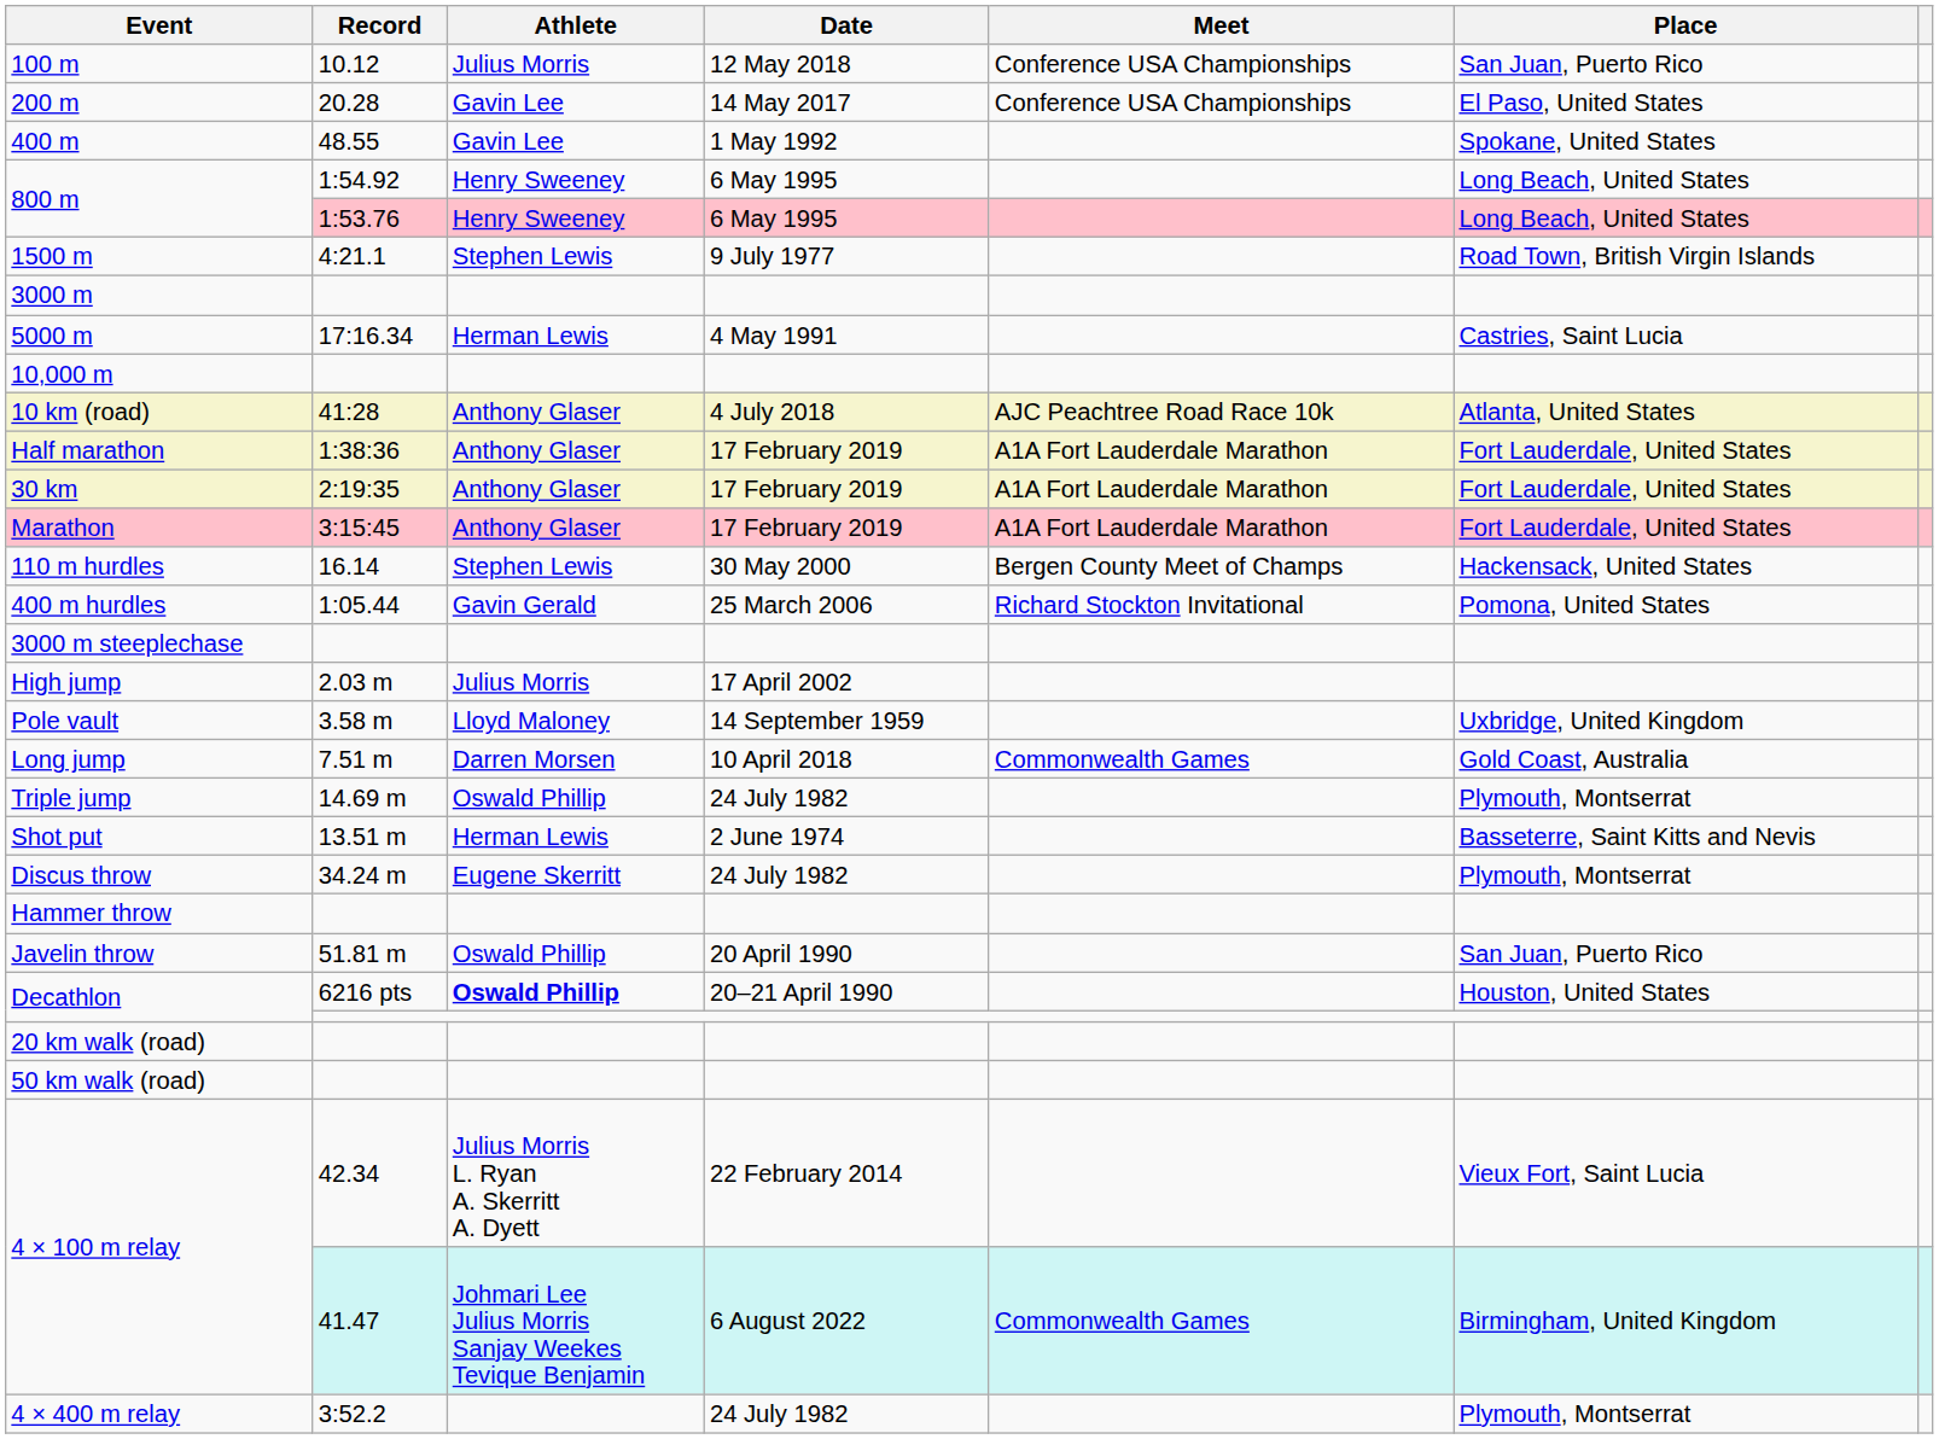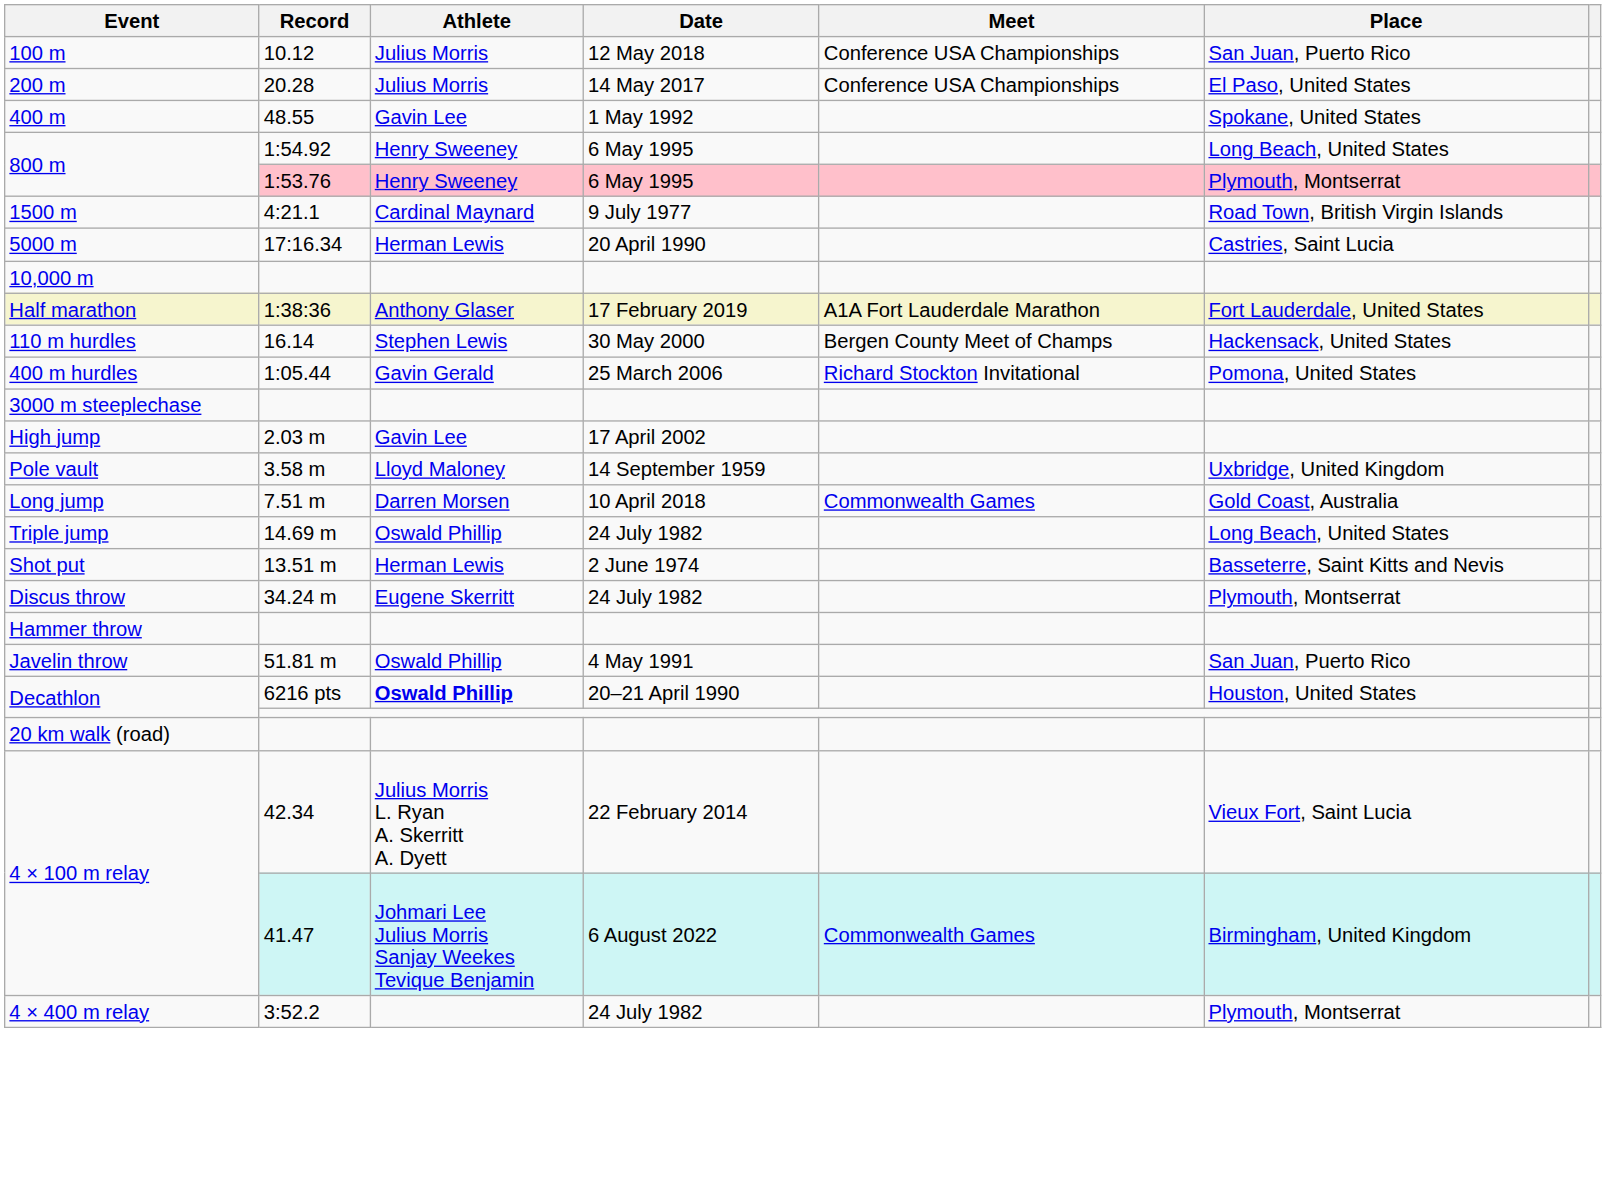200 m | Athlete: Gavin Lee -> Julius Morris
800 m / 1:53.76 | Place: Long Beach, United States -> Plymouth, Montserrat
1500 m | Athlete: Stephen Lewis -> Cardinal Maynard
- row: 3000 m
5000 m | Date: 4 May 1991 -> 20 April 1990
- row: 10 km (road) | 41:28 | Anthony Glaser | 4 July 2018 | AJC Peachtree Road Race 10k | Atlanta, United States
- row: 30 km | 2:19:35 | Anthony Glaser | 17 February 2019 | A1A Fort Lauderdale Marathon | Fort Lauderdale, United States
- row: Marathon | 3:15:45 | Anthony Glaser | 17 February 2019 | A1A Fort Lauderdale Marathon | Fort Lauderdale, United States
High jump | Athlete: Julius Morris -> Gavin Lee
Triple jump | Place: Plymouth, Montserrat -> Long Beach, United States
Javelin throw | Date: 20 April 1990 -> 4 May 1991
- row: 50 km walk (road)
